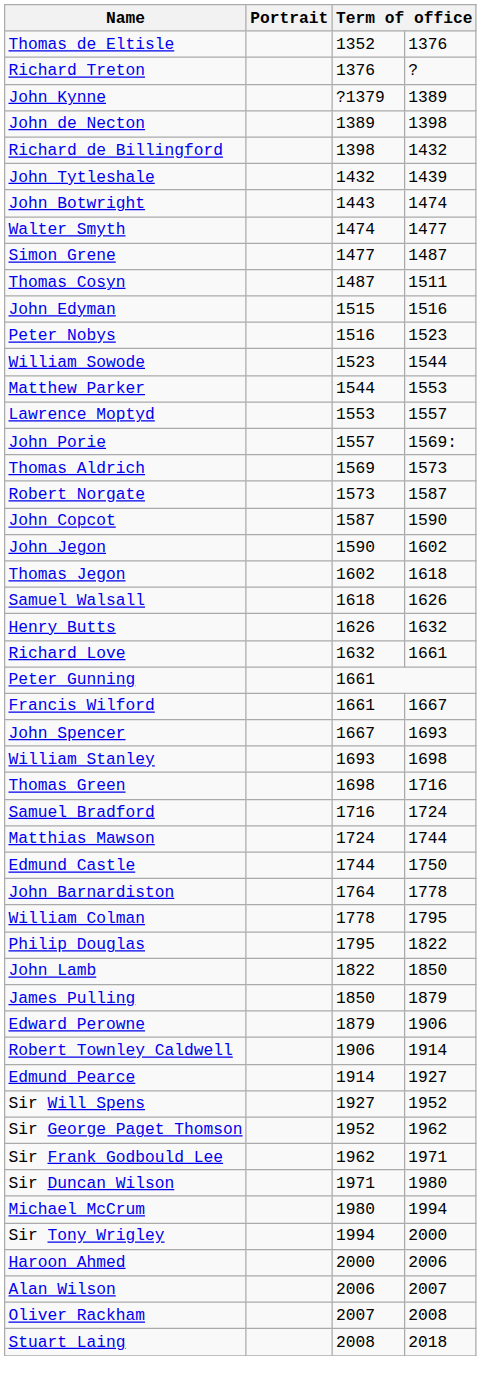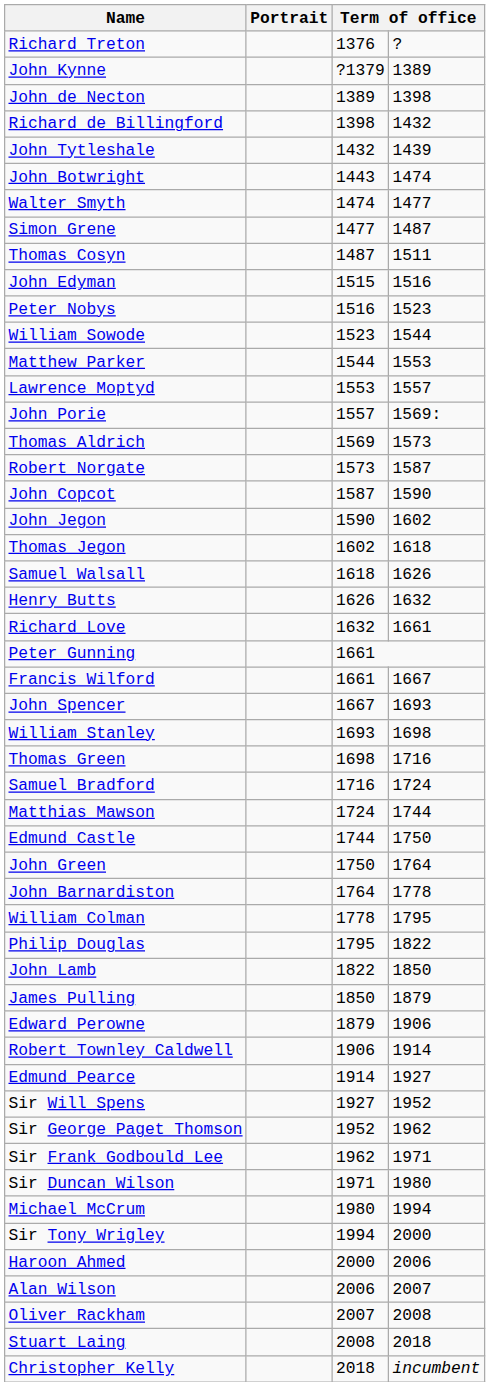- row: Thomas de Eltisle | 1352 | 1376
+ row: John Green | 1750 | 1764
+ row: Christopher Kelly | 2018 | incumbent
